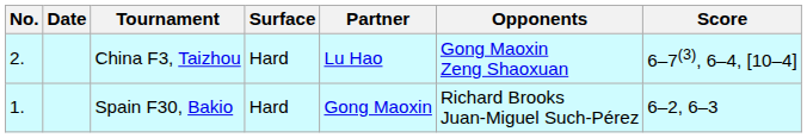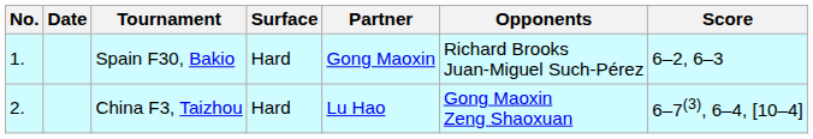rows swapped: Spain F30, Bakio <-> China F3, Taizhou
